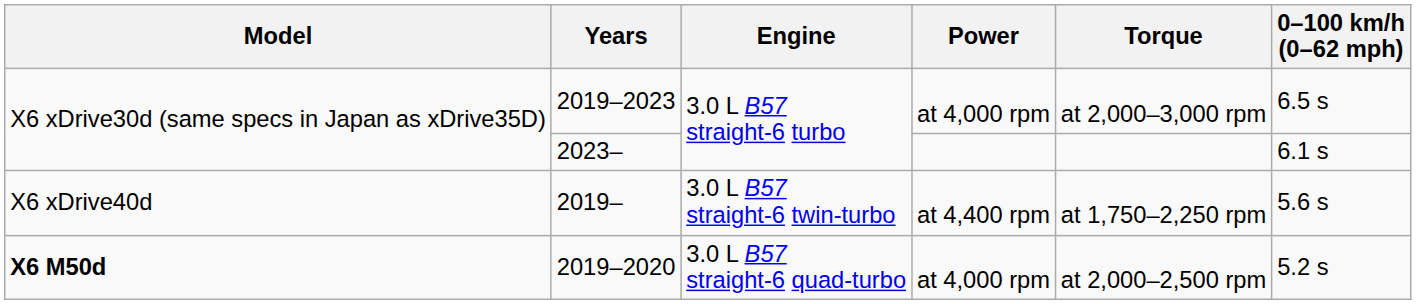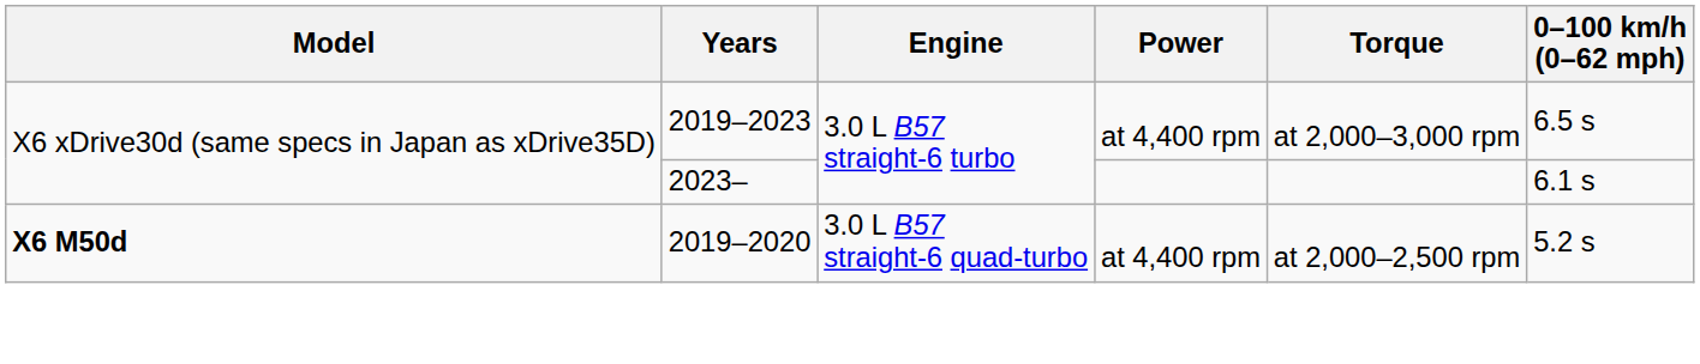2019–2023 | Power: at 4,000 rpm -> at 4,400 rpm
- row: X6 xDrive40d | 2019– | 3.0 L B57 straight-6 twin-turbo | at 4,400 rpm | at 1,750–2,250 rpm | 5.6 s
2019–2020 | Power: at 4,000 rpm -> at 4,400 rpm
